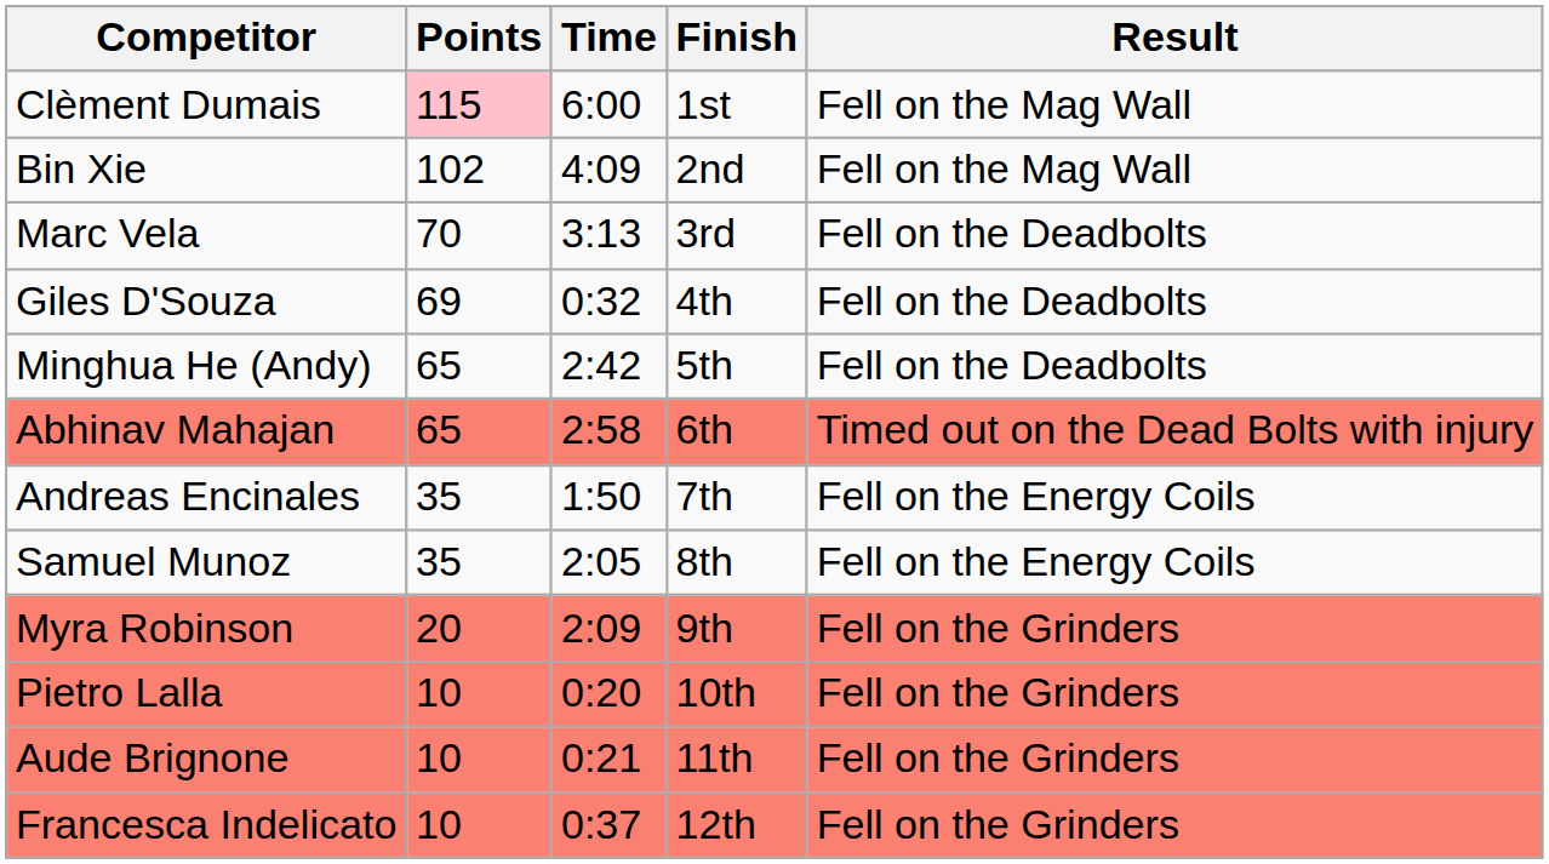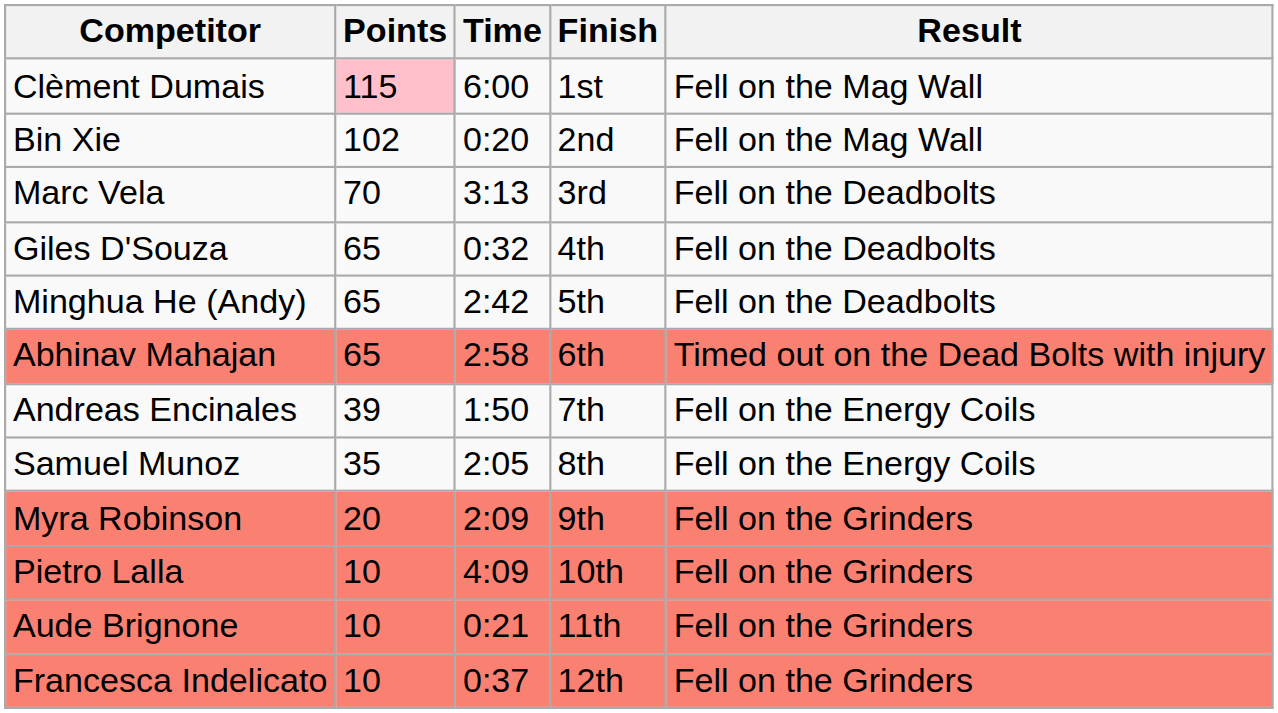Bin Xie | Time: 4:09 -> 0:20
Giles D'Souza | Points: 69 -> 65
Andreas Encinales | Points: 35 -> 39
Pietro Lalla | Time: 0:20 -> 4:09
